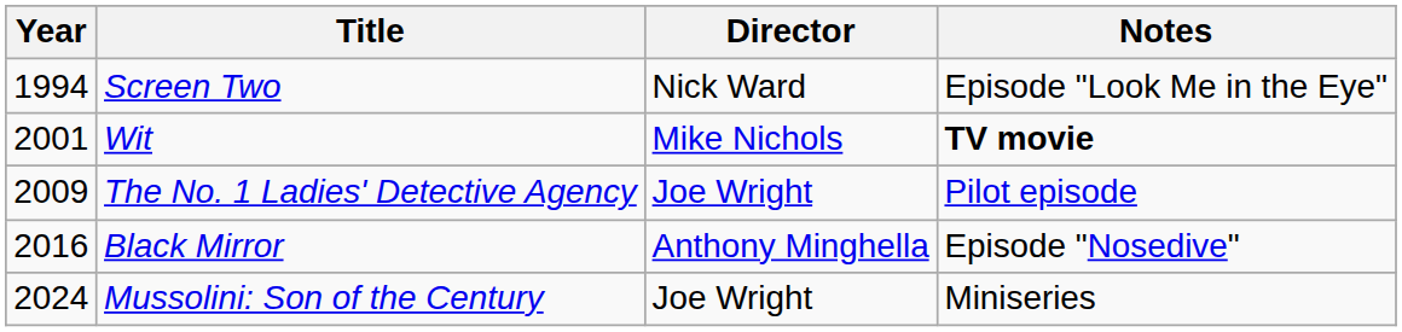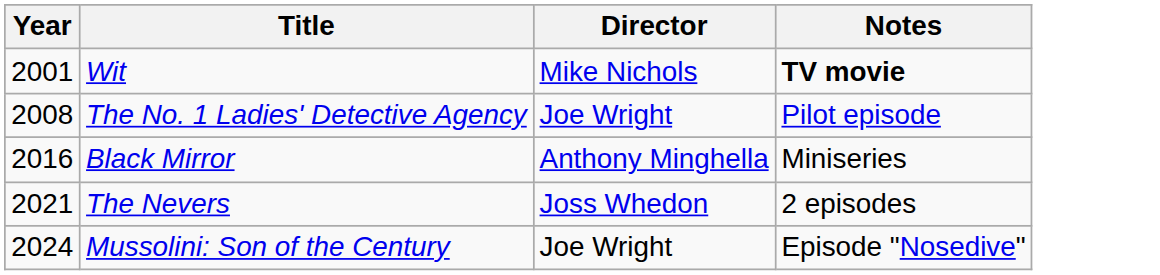- row: 1994 | Screen Two | Nick Ward | Episode "Look Me in the Eye"
The No. 1 Ladies' Detective Agency | Year: 2009 -> 2008
Black Mirror | Notes: Episode "Nosedive" -> Miniseries
+ row: 2021 | The Nevers | Joss Whedon | 2 episodes
Mussolini: Son of the Century | Notes: Miniseries -> Episode "Nosedive"
